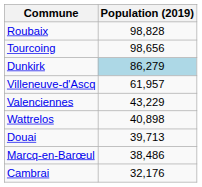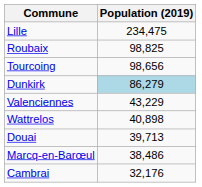+ row: Lille | 234,475
Roubaix | Population (2019): 98,828 -> 98,825
- row: Villeneuve-d'Ascq | 61,957
